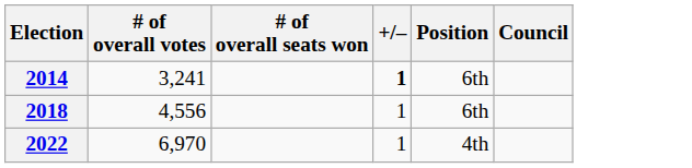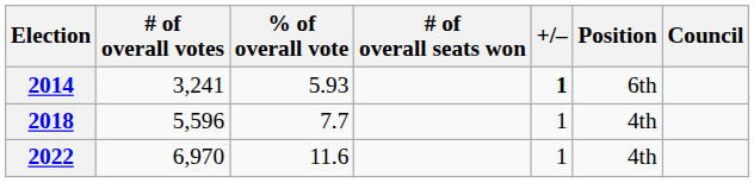+ column: % of overall vote | 5.93 | 7.7 | 11.6
2018 | # of overall votes: 4,556 -> 5,596
2018 | Position: 6th -> 4th
